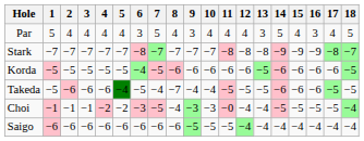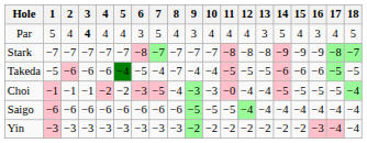Par | 3: normal -> bold
- row: Korda | −5 | −5 | −5 | −5 | −5 | −4 | −5 | −6 | −6 | −6 | −6 | −6 | −5 | −6 | −6 | −6 | −6 | −5
+ row: Yin | −3 | −3 | −3 | −3 | −3 | −3 | −3 | −3 | −2 | −2 | −2 | −2 | −2 | −2 | −2 | −3 | −4 | −4
